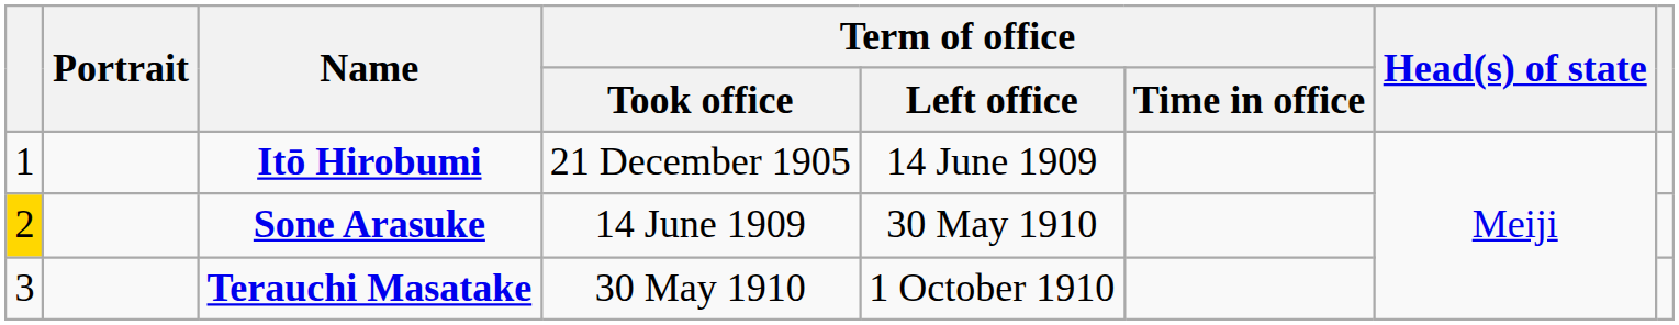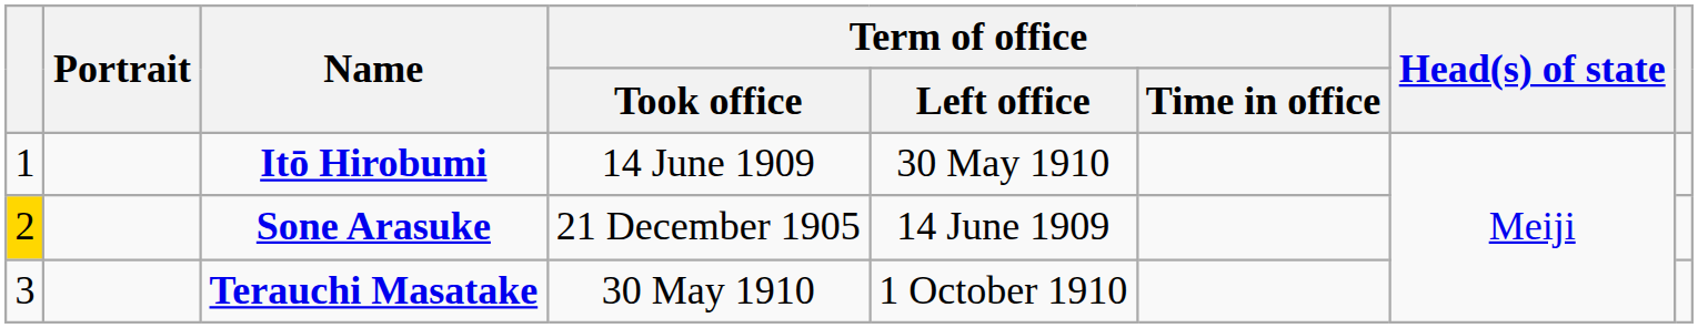Itō Hirobumi | Term of office / Took office: 21 December 1905 -> 14 June 1909
Itō Hirobumi | Term of office / Left office: 14 June 1909 -> 30 May 1910
Sone Arasuke | Term of office / Took office: 14 June 1909 -> 21 December 1905
Sone Arasuke | Term of office / Left office: 30 May 1910 -> 14 June 1909
